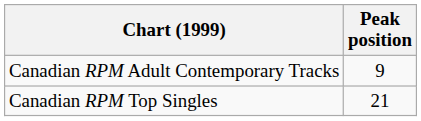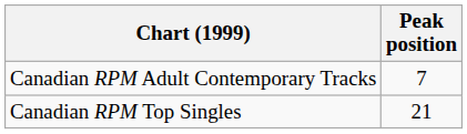Canadian RPM Adult Contemporary Tracks | Peak position: 9 -> 7
